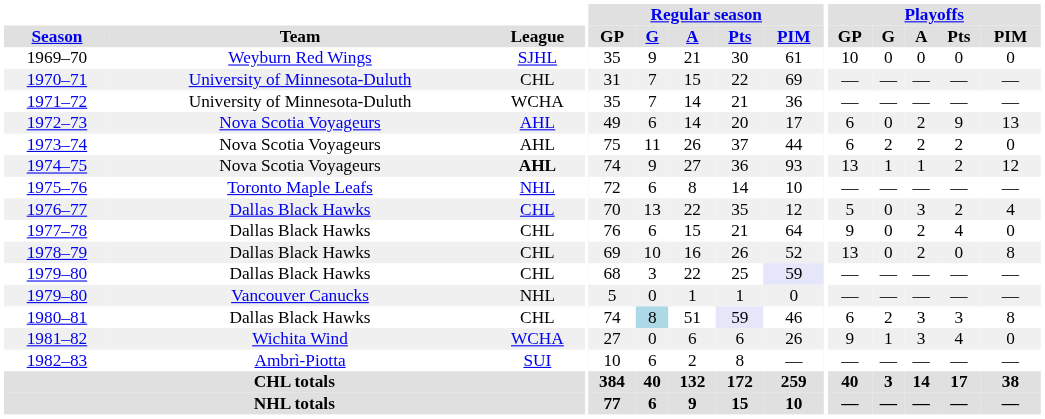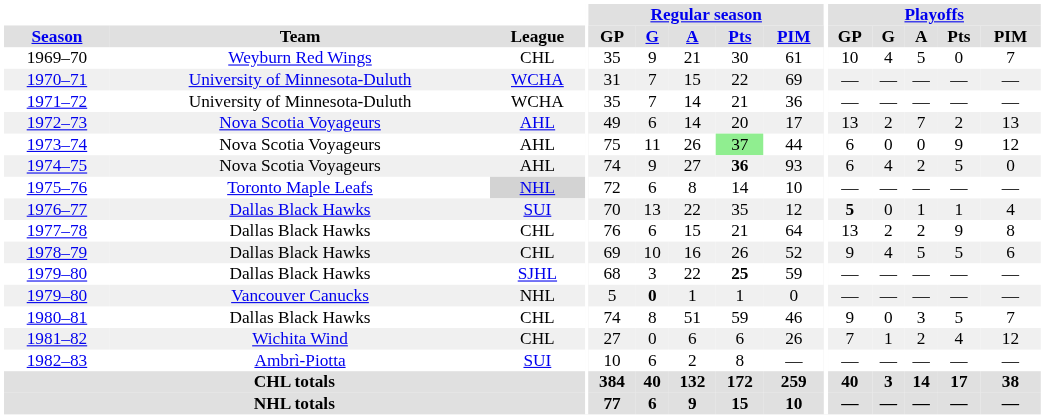1969–70 | League: SJHL -> CHL
1969–70 | Playoffs / G: 0 -> 4
1969–70 | Playoffs / A: 0 -> 5
1969–70 | Playoffs / PIM: 0 -> 7
1970–71 | League: CHL -> WCHA
1972–73 | Playoffs / GP: 6 -> 13
1972–73 | Playoffs / G: 0 -> 2
1972–73 | Playoffs / A: 2 -> 7
1972–73 | Playoffs / Pts: 9 -> 2
1973–74 | Regular season / Pts: no background -> lightgreen background
1973–74 | Playoffs / G: 2 -> 0
1973–74 | Playoffs / A: 2 -> 0
1973–74 | Playoffs / Pts: 2 -> 9
1973–74 | Playoffs / PIM: 0 -> 12
1974–75 | League: bold -> normal
1974–75 | Regular season / Pts: normal -> bold
1974–75 | Playoffs / GP: 13 -> 6
1974–75 | Playoffs / G: 1 -> 4
1974–75 | Playoffs / A: 1 -> 2
1974–75 | Playoffs / Pts: 2 -> 5
1974–75 | Playoffs / PIM: 12 -> 0
1975–76 | League: no background -> lightgrey background
1976–77 | League: CHL -> SUI
1976–77 | Playoffs / GP: normal -> bold
1976–77 | Playoffs / A: 3 -> 1
1976–77 | Playoffs / Pts: 2 -> 1
1977–78 | Playoffs / GP: 9 -> 13
1977–78 | Playoffs / G: 0 -> 2
1977–78 | Playoffs / Pts: 4 -> 9
1977–78 | Playoffs / PIM: 0 -> 8
1978–79 | Playoffs / GP: 13 -> 9
1978–79 | Playoffs / G: 0 -> 4
1978–79 | Playoffs / A: 2 -> 5
1978–79 | Playoffs / Pts: 0 -> 5
1978–79 | Playoffs / PIM: 8 -> 6
1979–80 / Dallas Black Hawks | League: CHL -> SJHL
1979–80 / Dallas Black Hawks | Regular season / Pts: normal -> bold
1979–80 / Dallas Black Hawks | Regular season / PIM: lavender background -> no background
1979–80 / Vancouver Canucks | Regular season / G: normal -> bold
1980–81 | Regular season / G: lightblue background -> no background
1980–81 | Regular season / Pts: lavender background -> no background
1980–81 | Playoffs / GP: 6 -> 9
1980–81 | Playoffs / G: 2 -> 0
1980–81 | Playoffs / Pts: 3 -> 5
1980–81 | Playoffs / PIM: 8 -> 7
1981–82 | League: WCHA -> CHL
1981–82 | Playoffs / GP: 9 -> 7
1981–82 | Playoffs / A: 3 -> 2
1981–82 | Playoffs / PIM: 0 -> 12
